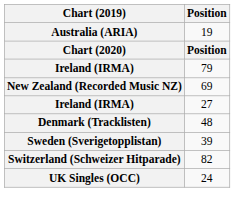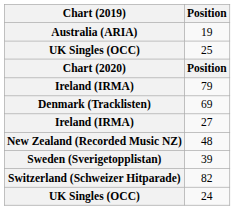+ row: UK Singles (OCC) | 25
69 | Chart (2019): New Zealand (Recorded Music NZ) -> Denmark (Tracklisten)
48 | Chart (2019): Denmark (Tracklisten) -> New Zealand (Recorded Music NZ)
